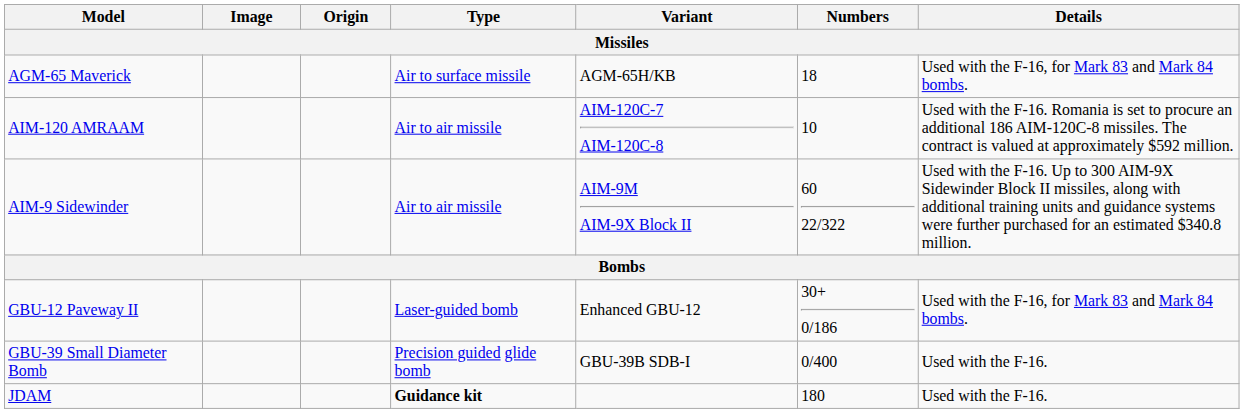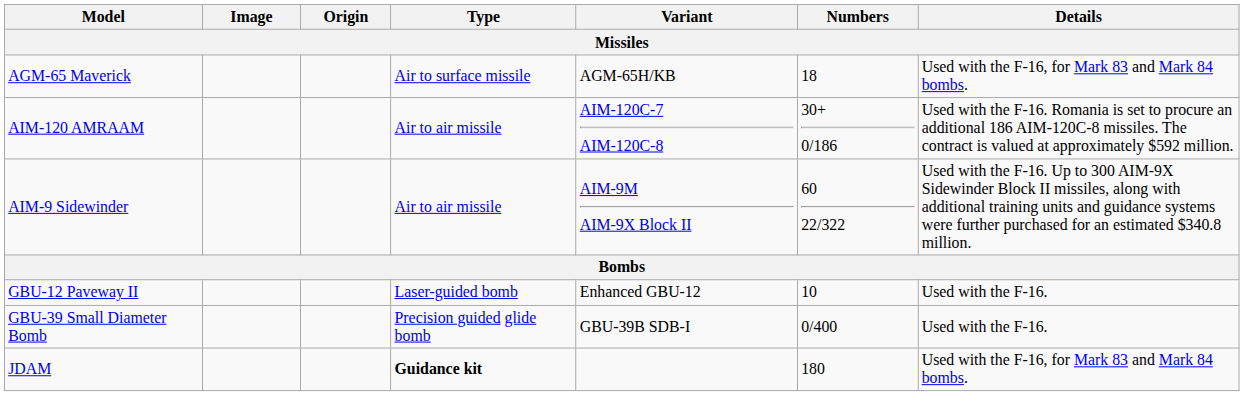AIM-120 AMRAAM | Numbers: 10 -> 30+ 0/186
GBU-12 Paveway II | Numbers: 30+ 0/186 -> 10
GBU-12 Paveway II | Details: Used with the F-16, for Mark 83 and Mark 84 bombs. -> Used with the F-16.
JDAM | Details: Used with the F-16. -> Used with the F-16, for Mark 83 and Mark 84 bombs.
